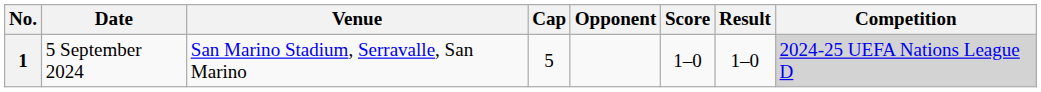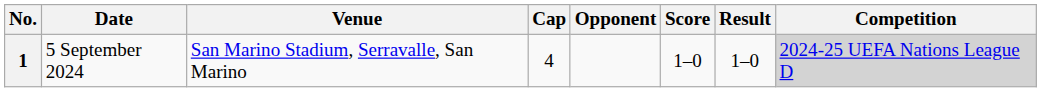1 | Cap: 5 -> 4
